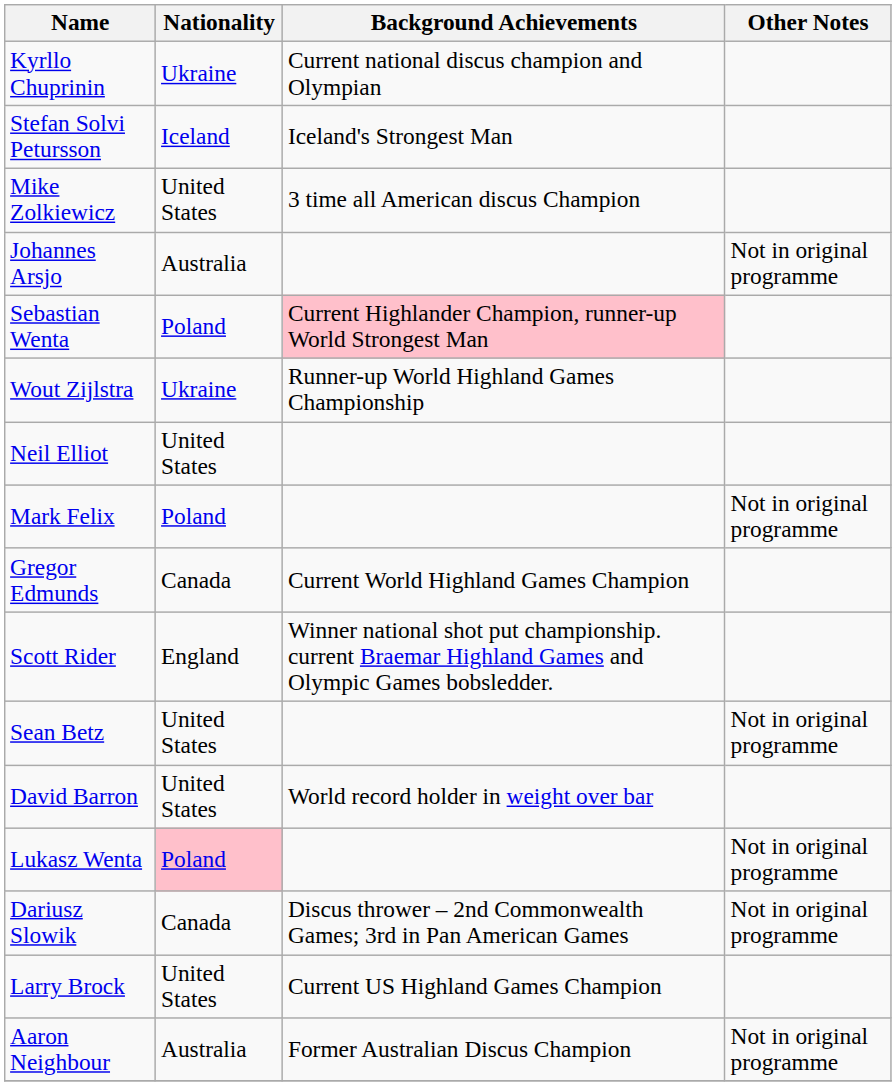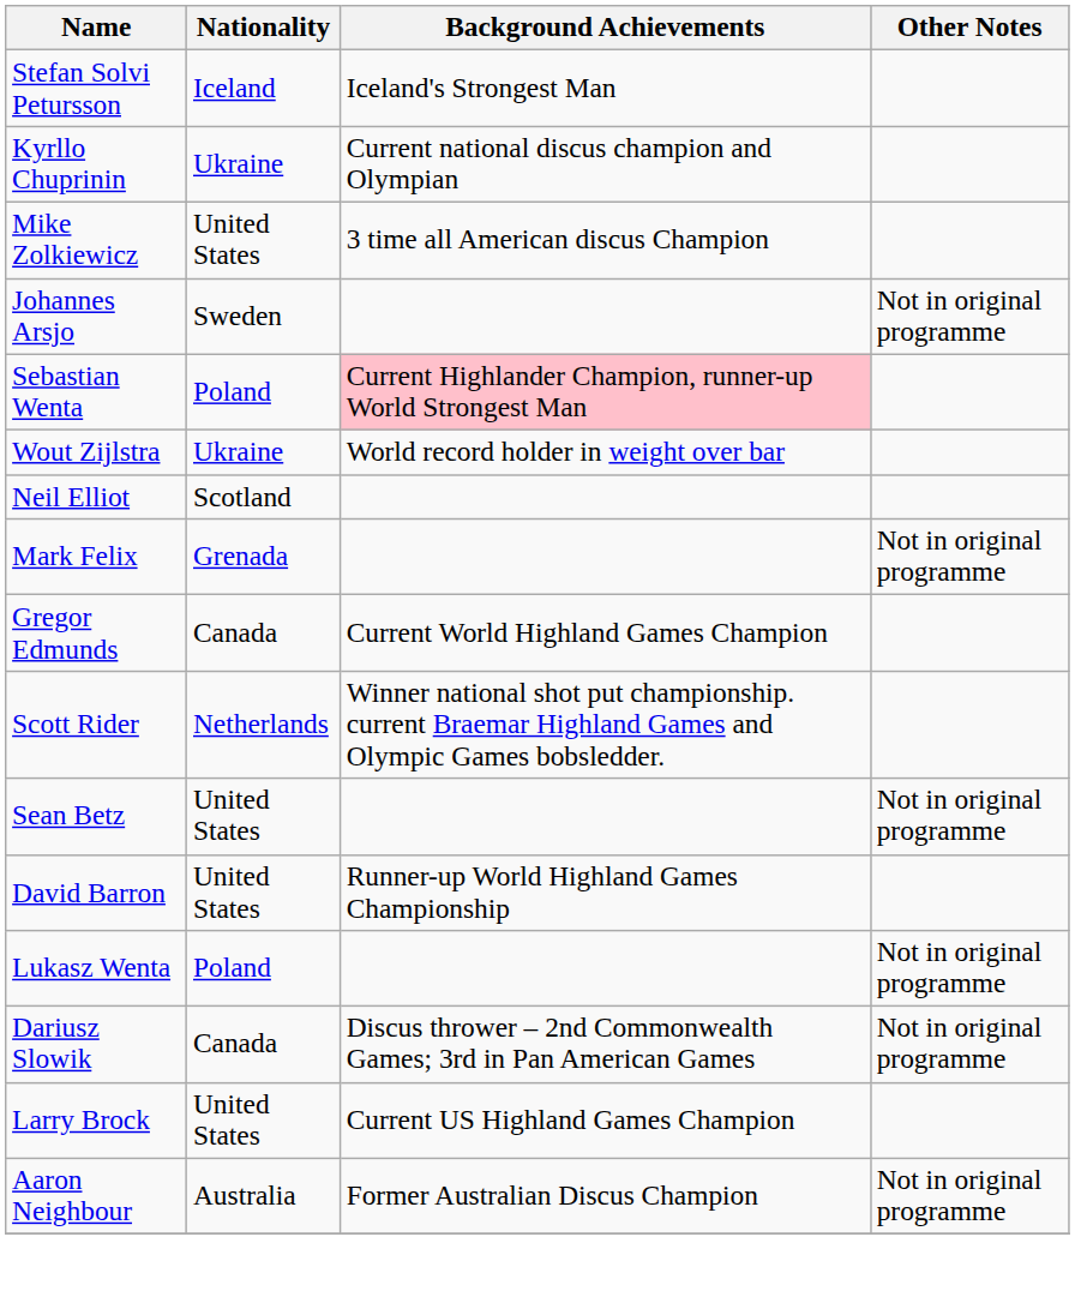rows swapped: Kyrllo Chuprinin <-> Stefan Solvi Petursson
Johannes Arsjo | Nationality: Australia -> Sweden
Wout Zijlstra | Background Achievements: Runner-up World Highland Games Championship -> World record holder in weight over bar
Neil Elliot | Nationality: United States -> Scotland
Mark Felix | Nationality: Poland -> Grenada
Scott Rider | Nationality: England -> Netherlands
David Barron | Background Achievements: World record holder in weight over bar -> Runner-up World Highland Games Championship
Lukasz Wenta | Nationality: pink background -> no background
